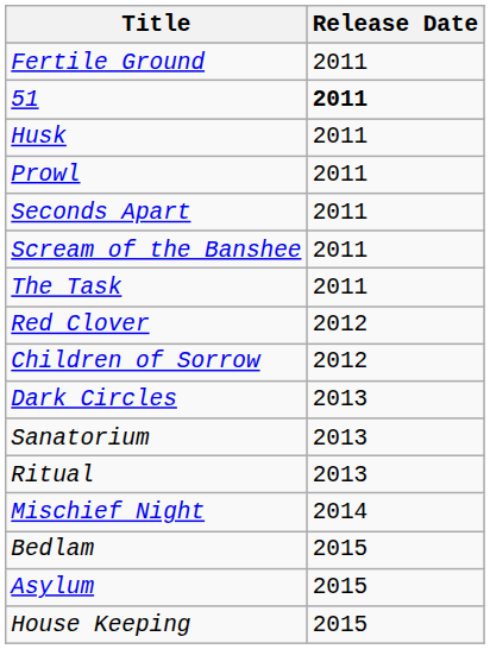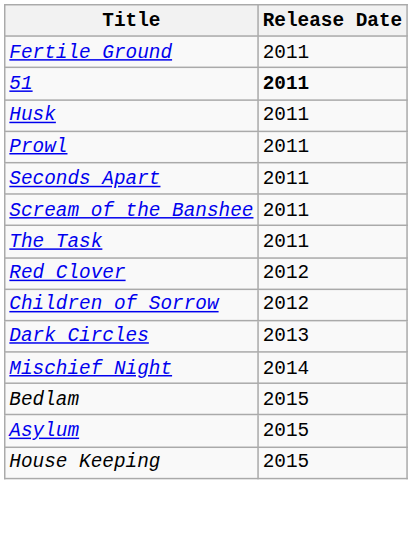- row: Sanatorium | 2013
- row: Ritual | 2013
